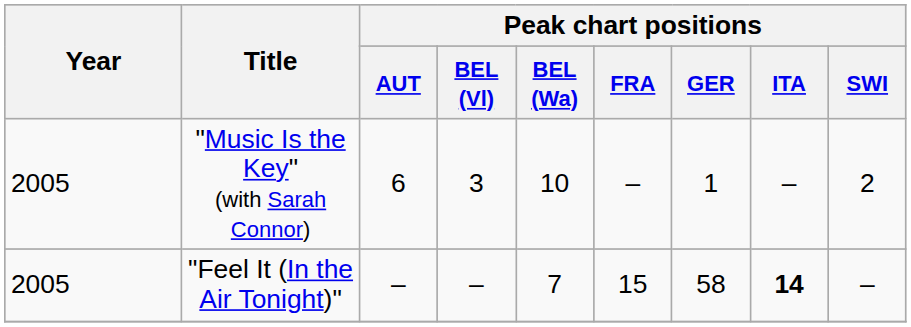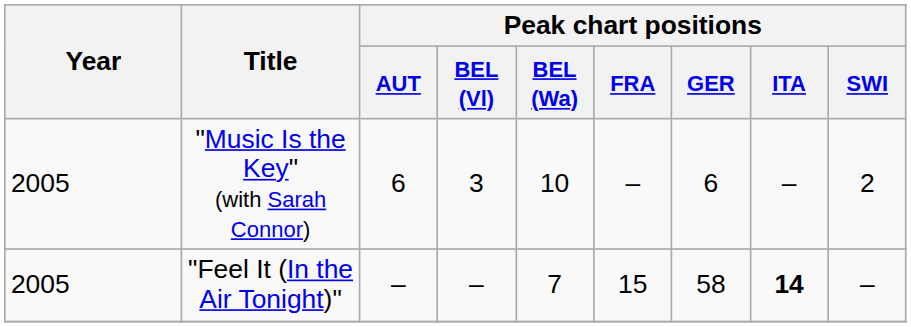"Music Is the Key" (with Sarah Connor) | Peak chart positions / GER: 1 -> 6
